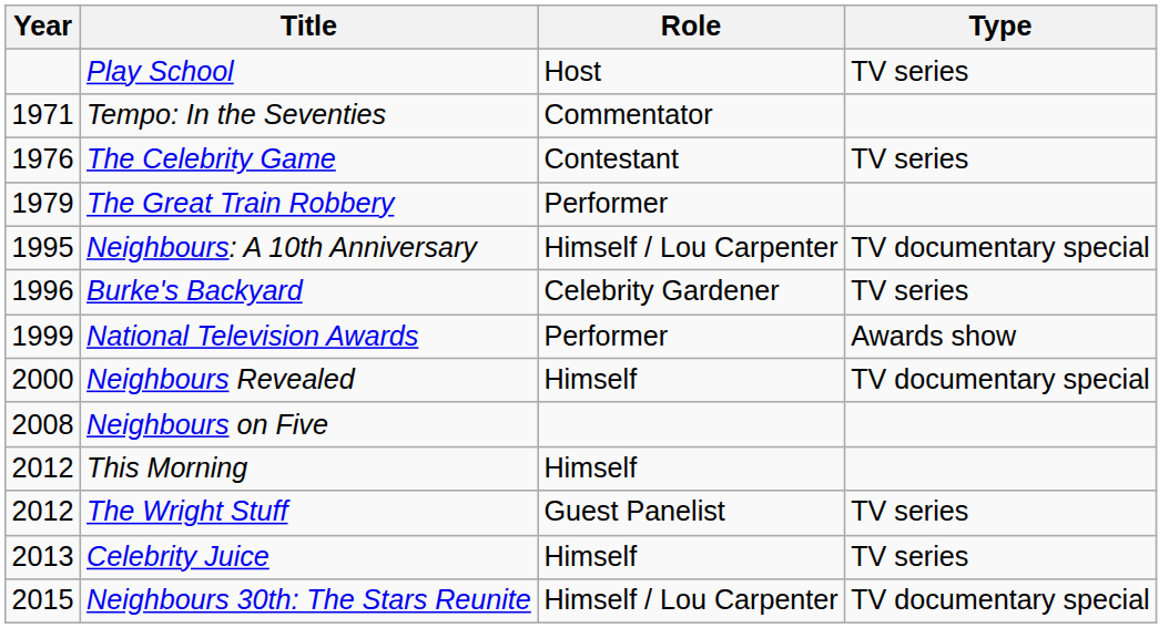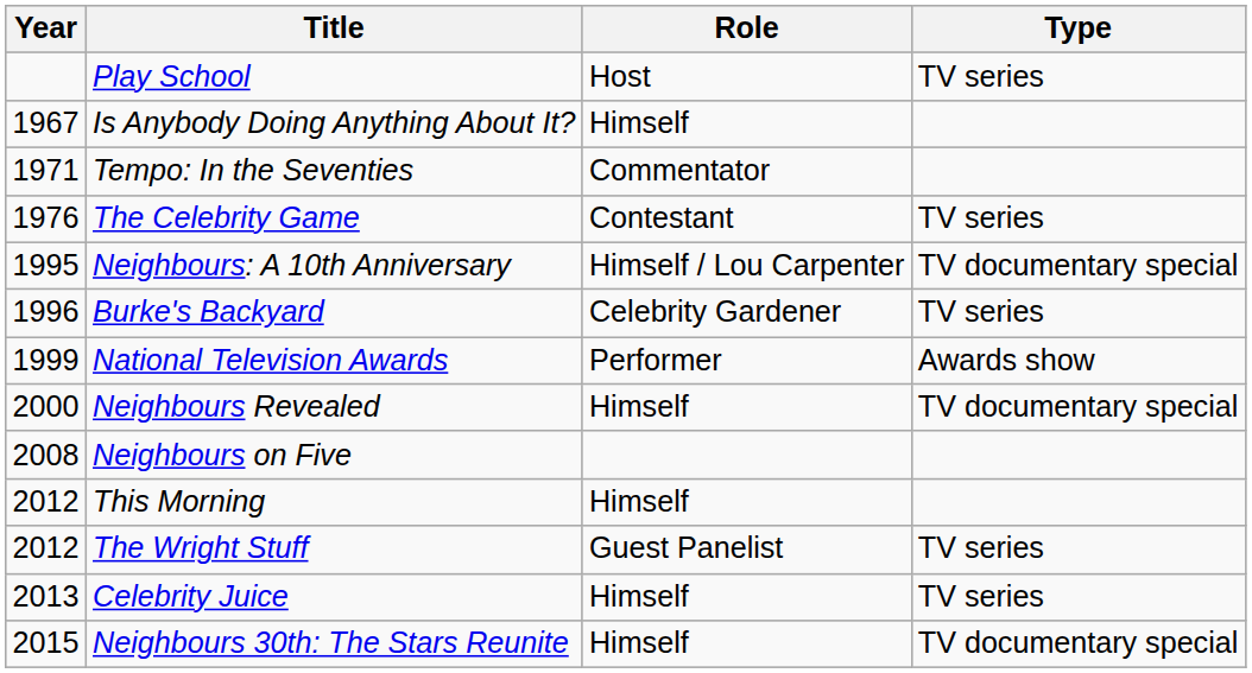+ row: 1967 | Is Anybody Doing Anything About It? | Himself
- row: 1979 | The Great Train Robbery | Performer
Neighbours 30th: The Stars Reunite | Role: Himself / Lou Carpenter -> Himself
